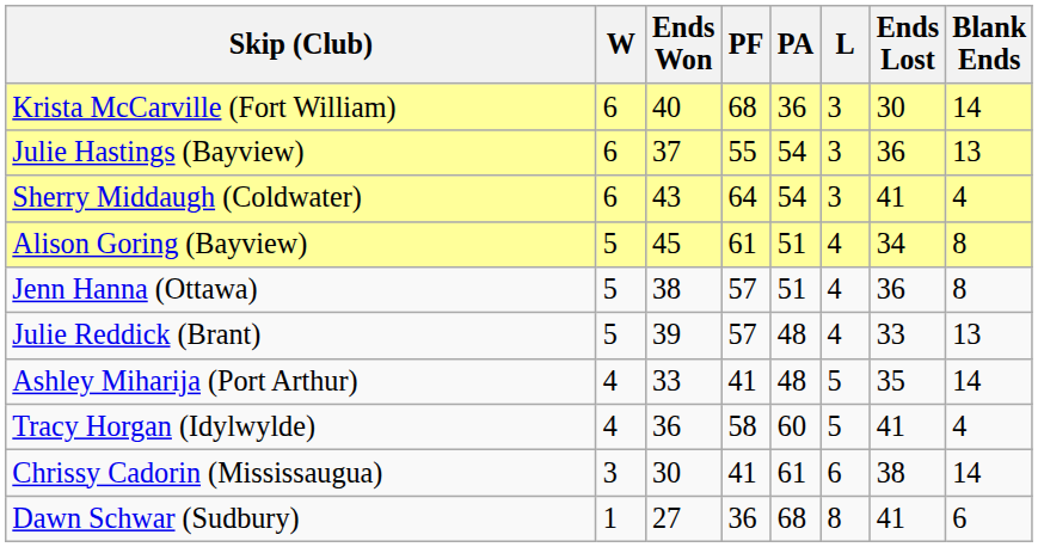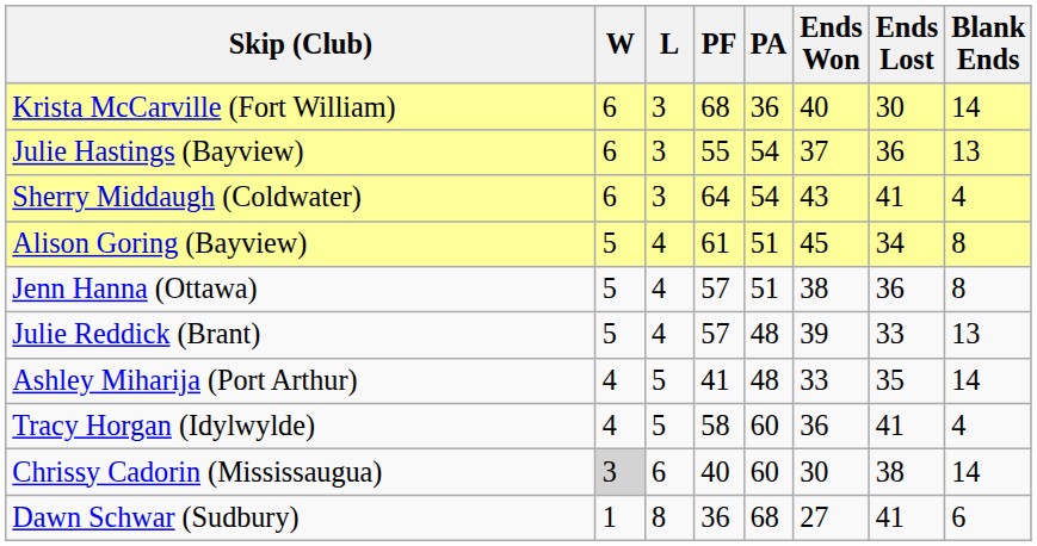columns swapped: L <-> Ends Won
Chrissy Cadorin (Mississaugua) | W: no background -> lightgrey background
Chrissy Cadorin (Mississaugua) | PF: 41 -> 40
Chrissy Cadorin (Mississaugua) | PA: 61 -> 60
